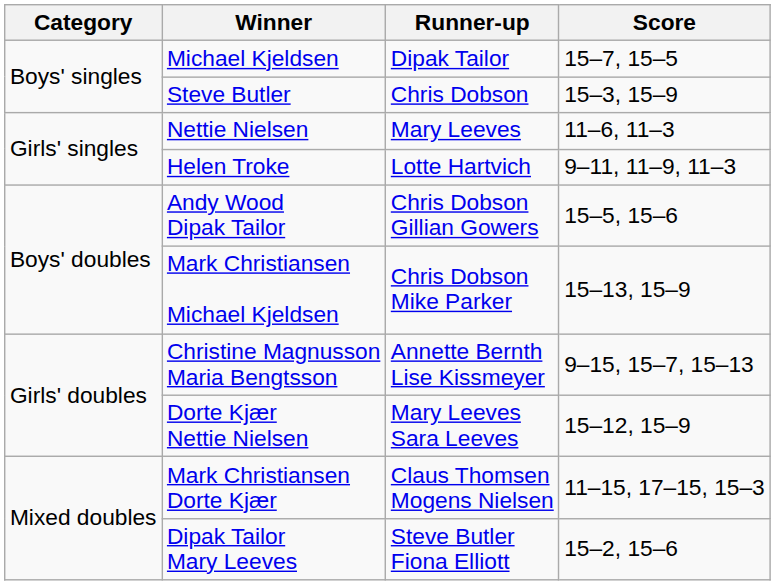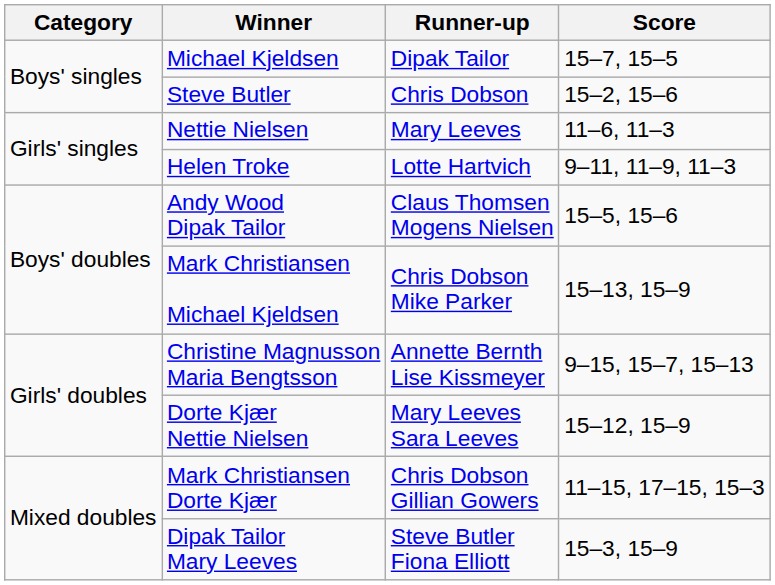Steve Butler | Score: 15–3, 15–9 -> 15–2, 15–6
Andy Wood Dipak Tailor | Runner-up: Chris Dobson Gillian Gowers -> Claus Thomsen Mogens Nielsen
Mark Christiansen Dorte Kjær | Runner-up: Claus Thomsen Mogens Nielsen -> Chris Dobson Gillian Gowers
Dipak Tailor Mary Leeves | Score: 15–2, 15–6 -> 15–3, 15–9
